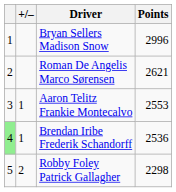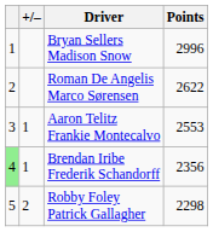Roman De Angelis Marco Sørensen | Points: 2621 -> 2622
Brendan Iribe Frederik Schandorff | Points: 2536 -> 2356
